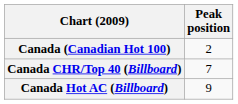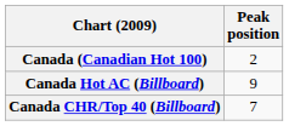rows swapped: Canada CHR/Top 40 (Billboard) <-> Canada Hot AC (Billboard)
